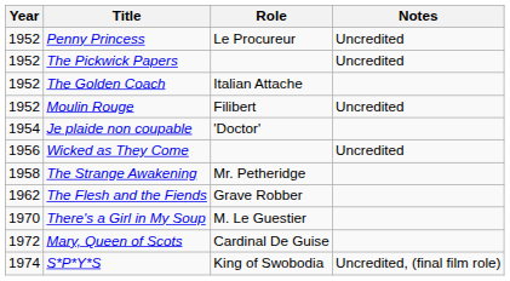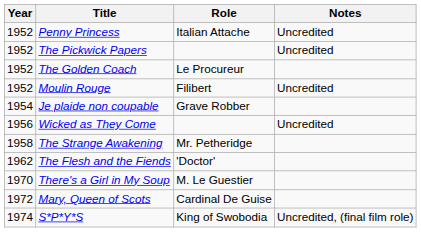Penny Princess | Role: Le Procureur -> Italian Attache
The Golden Coach | Role: Italian Attache -> Le Procureur
Je plaide non coupable | Role: 'Doctor' -> Grave Robber
The Flesh and the Fiends | Role: Grave Robber -> 'Doctor'
